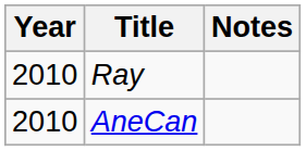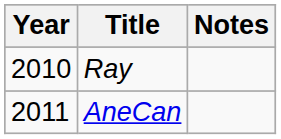AneCan | Year: 2010 -> 2011
